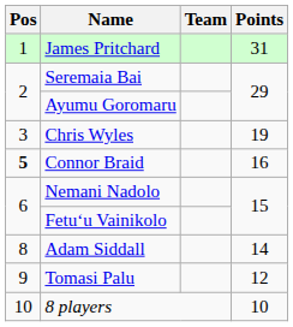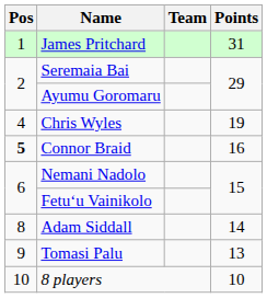Chris Wyles | Pos: 3 -> 4
Tomasi Palu | Points: 12 -> 13
